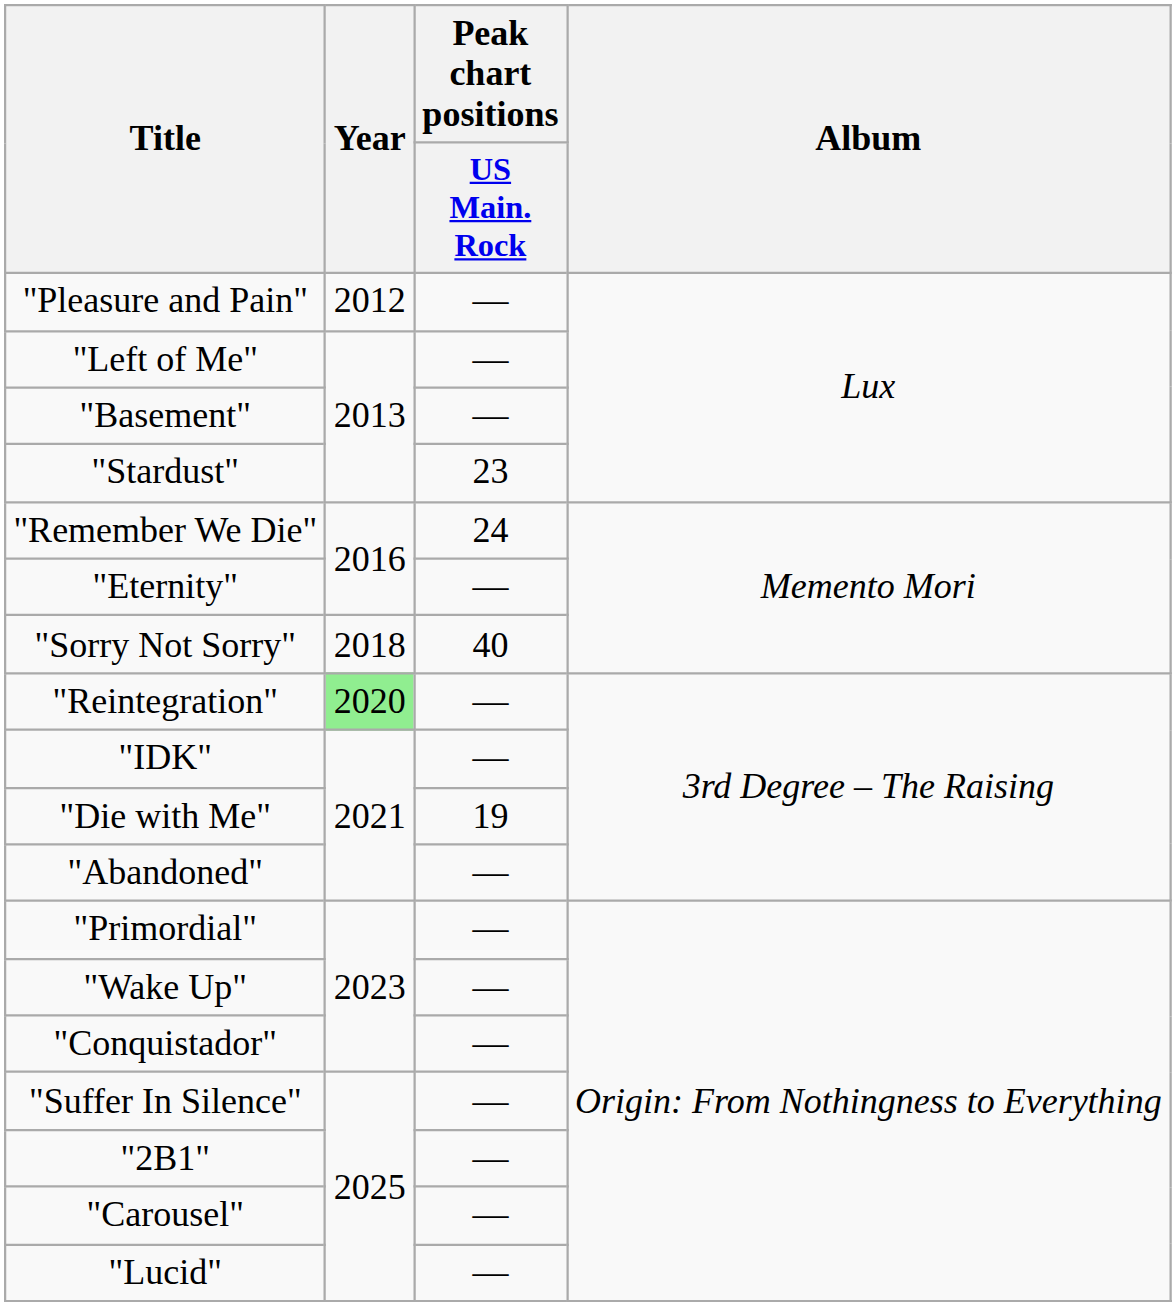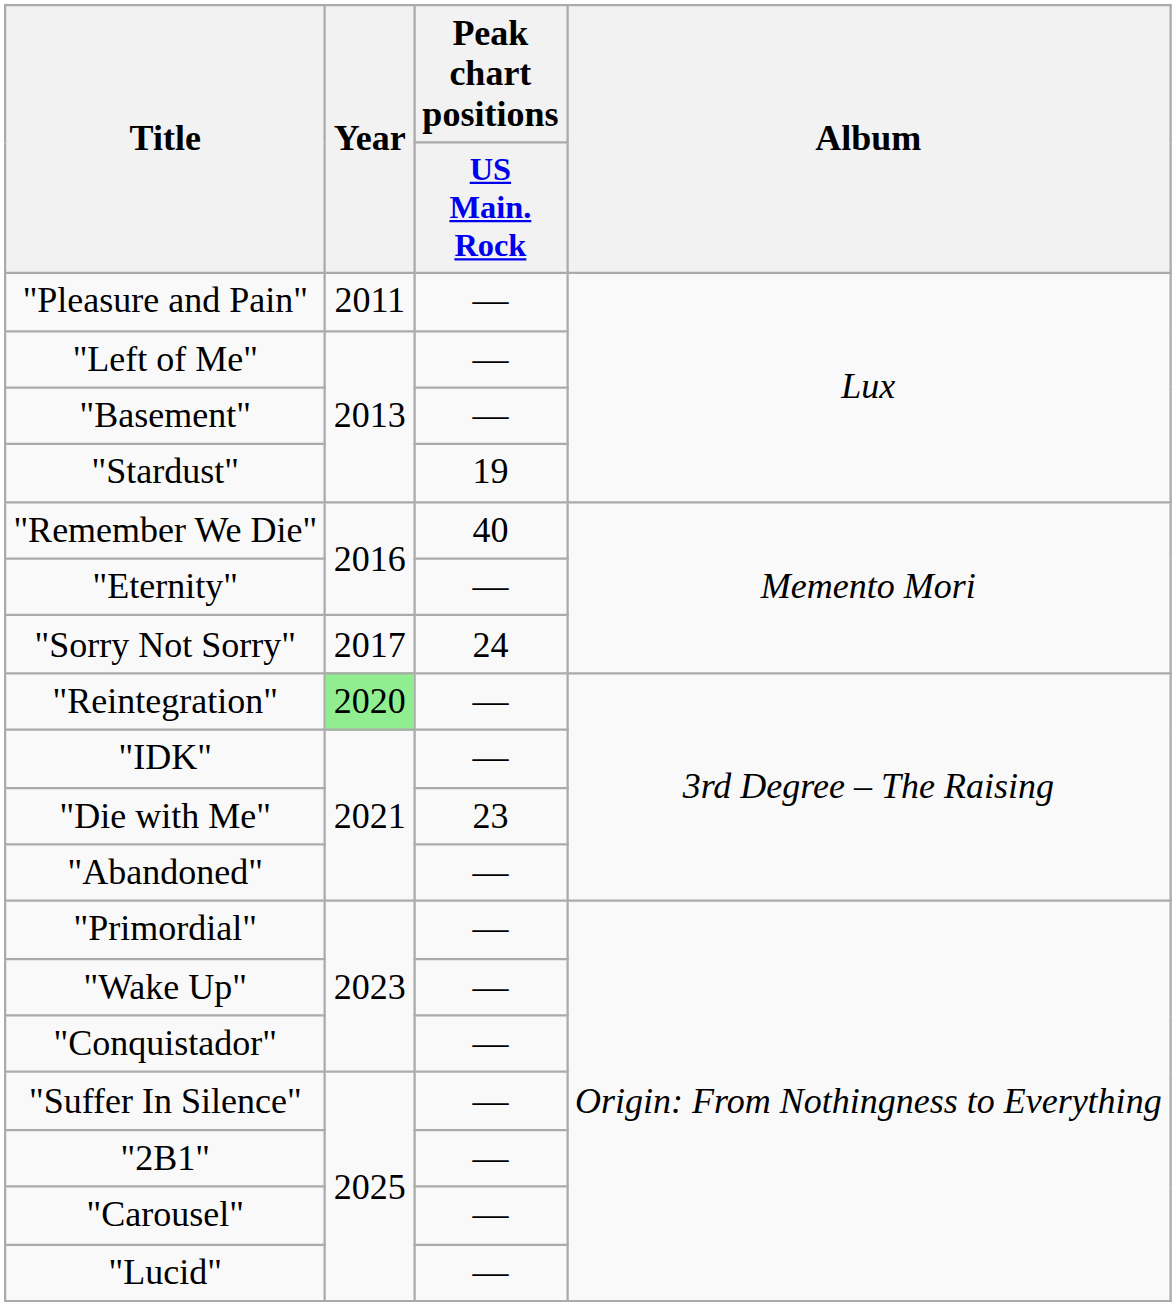"Pleasure and Pain" | Year: 2012 -> 2011
"Stardust" | Peak chart positions / US Main. Rock: 23 -> 19
"Remember We Die" | Peak chart positions / US Main. Rock: 24 -> 40
"Sorry Not Sorry" | Year: 2018 -> 2017
"Sorry Not Sorry" | Peak chart positions / US Main. Rock: 40 -> 24
"Die with Me" | Peak chart positions / US Main. Rock: 19 -> 23
